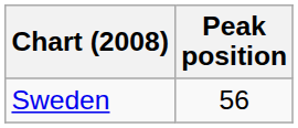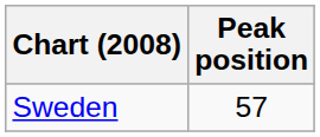Sweden | Peak position: 56 -> 57
